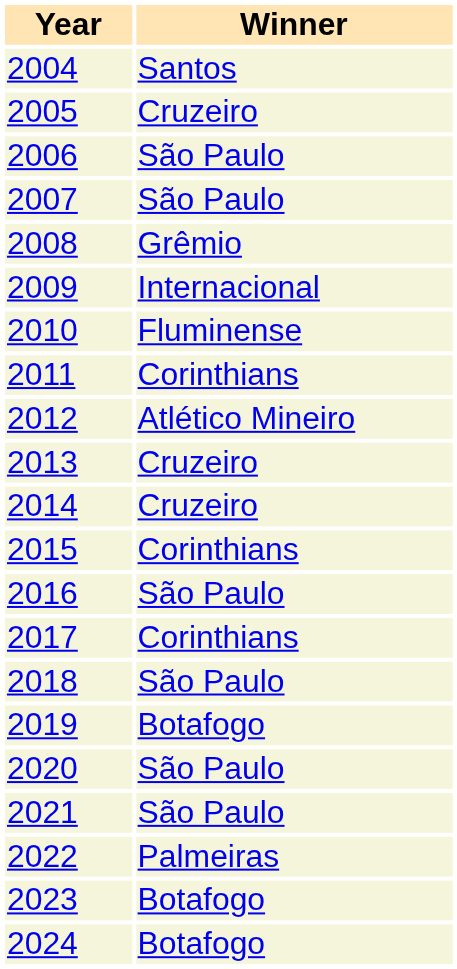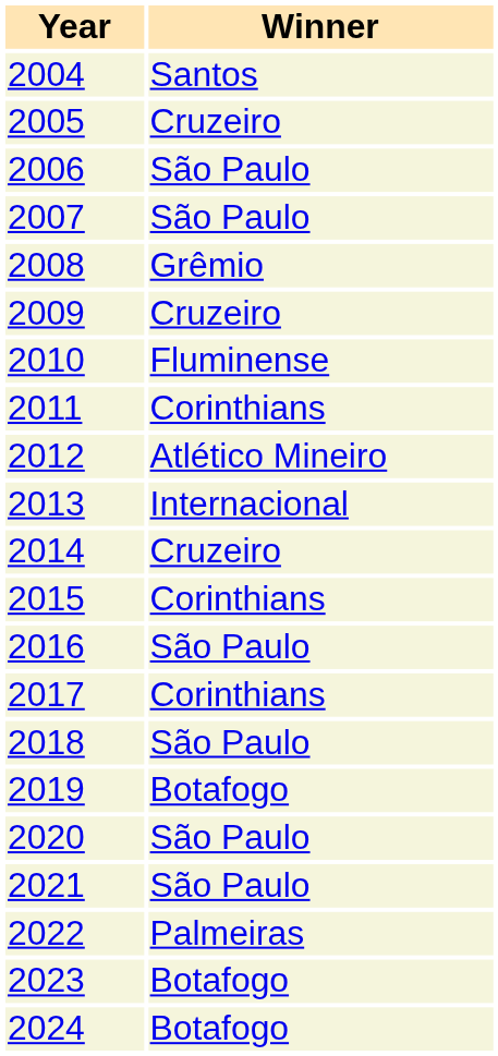2009 | Winner: Internacional -> Cruzeiro
2013 | Winner: Cruzeiro -> Internacional
